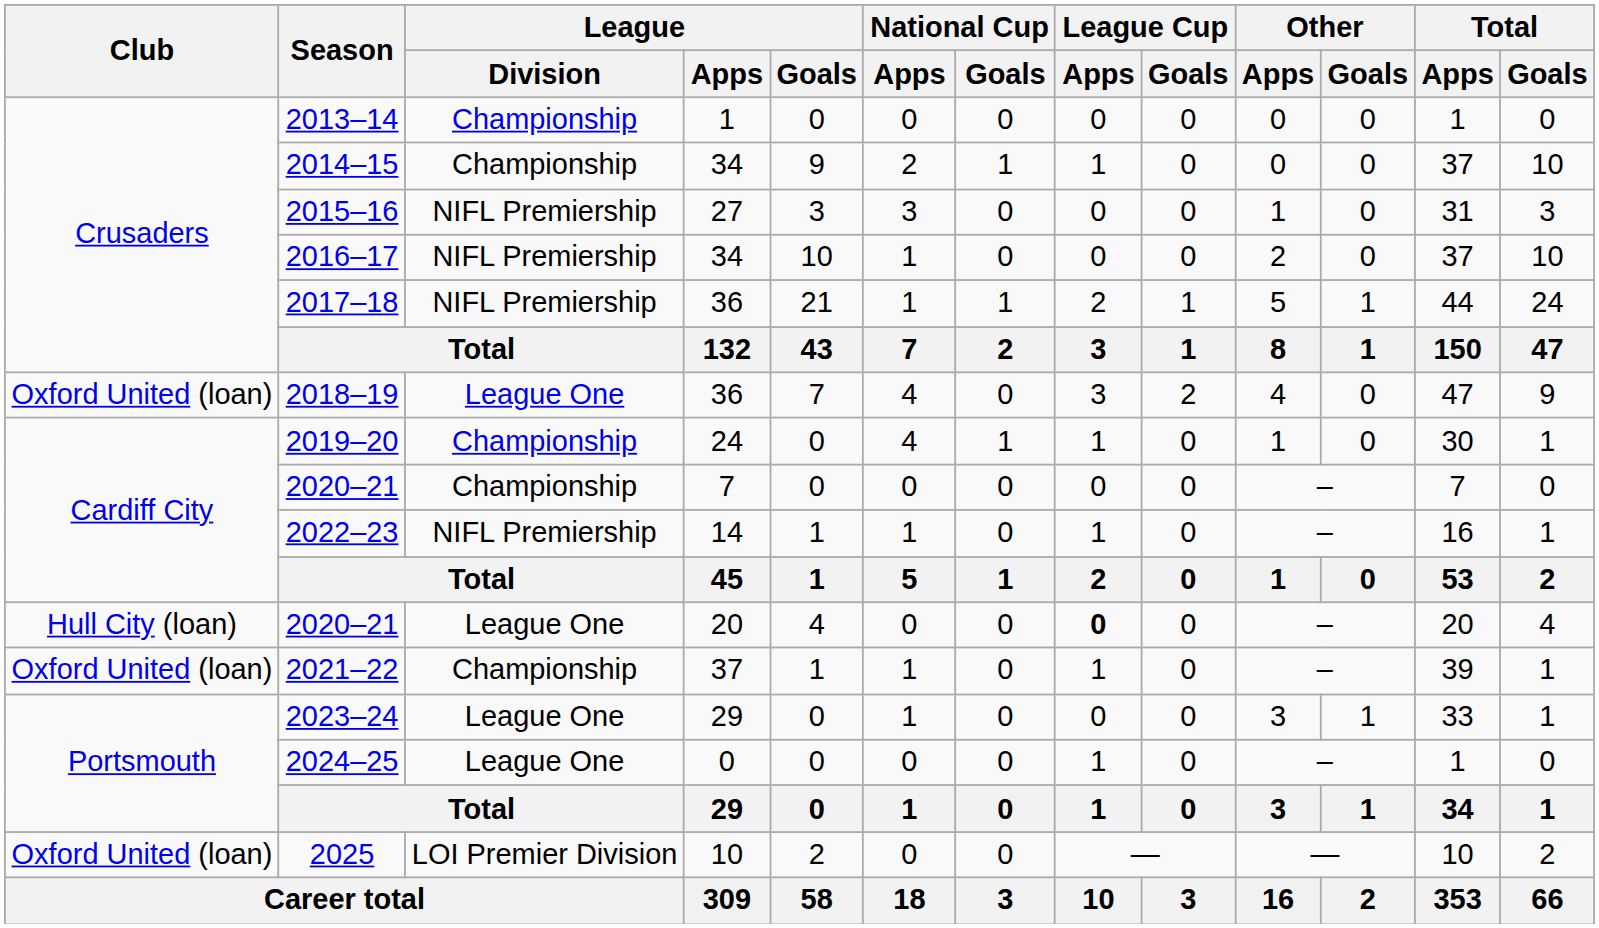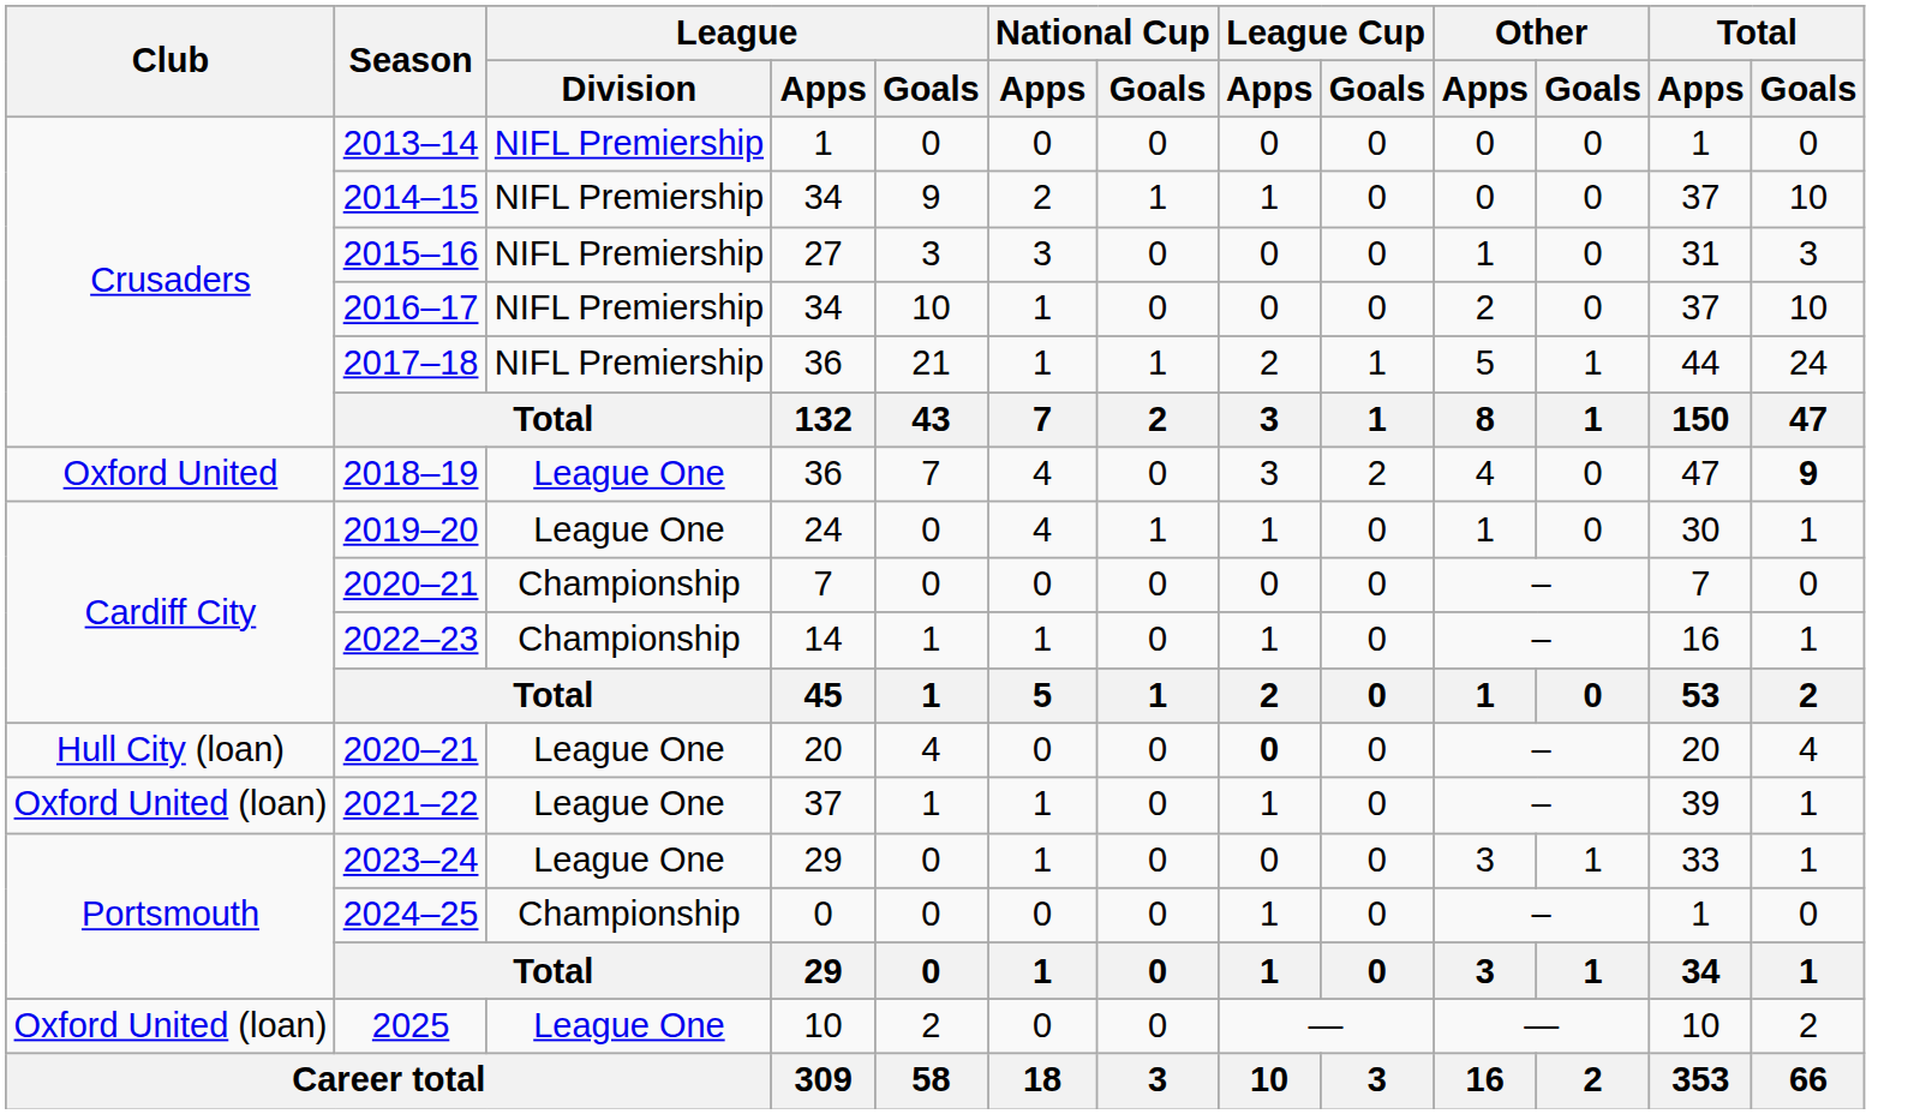2013–14 | League / Division: Championship -> NIFL Premiership
2014–15 | League / Division: Championship -> NIFL Premiership
2018–19 | Club: Oxford United (loan) -> Oxford United
2018–19 | Total / Goals: normal -> bold
2019–20 | League / Division: Championship -> League One
2022–23 | League / Division: NIFL Premiership -> Championship
2021–22 | League / Division: Championship -> League One
2024–25 | League / Division: League One -> Championship
2025 | League / Division: LOI Premier Division -> League One
